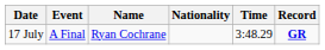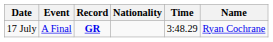columns swapped: Name <-> Record
